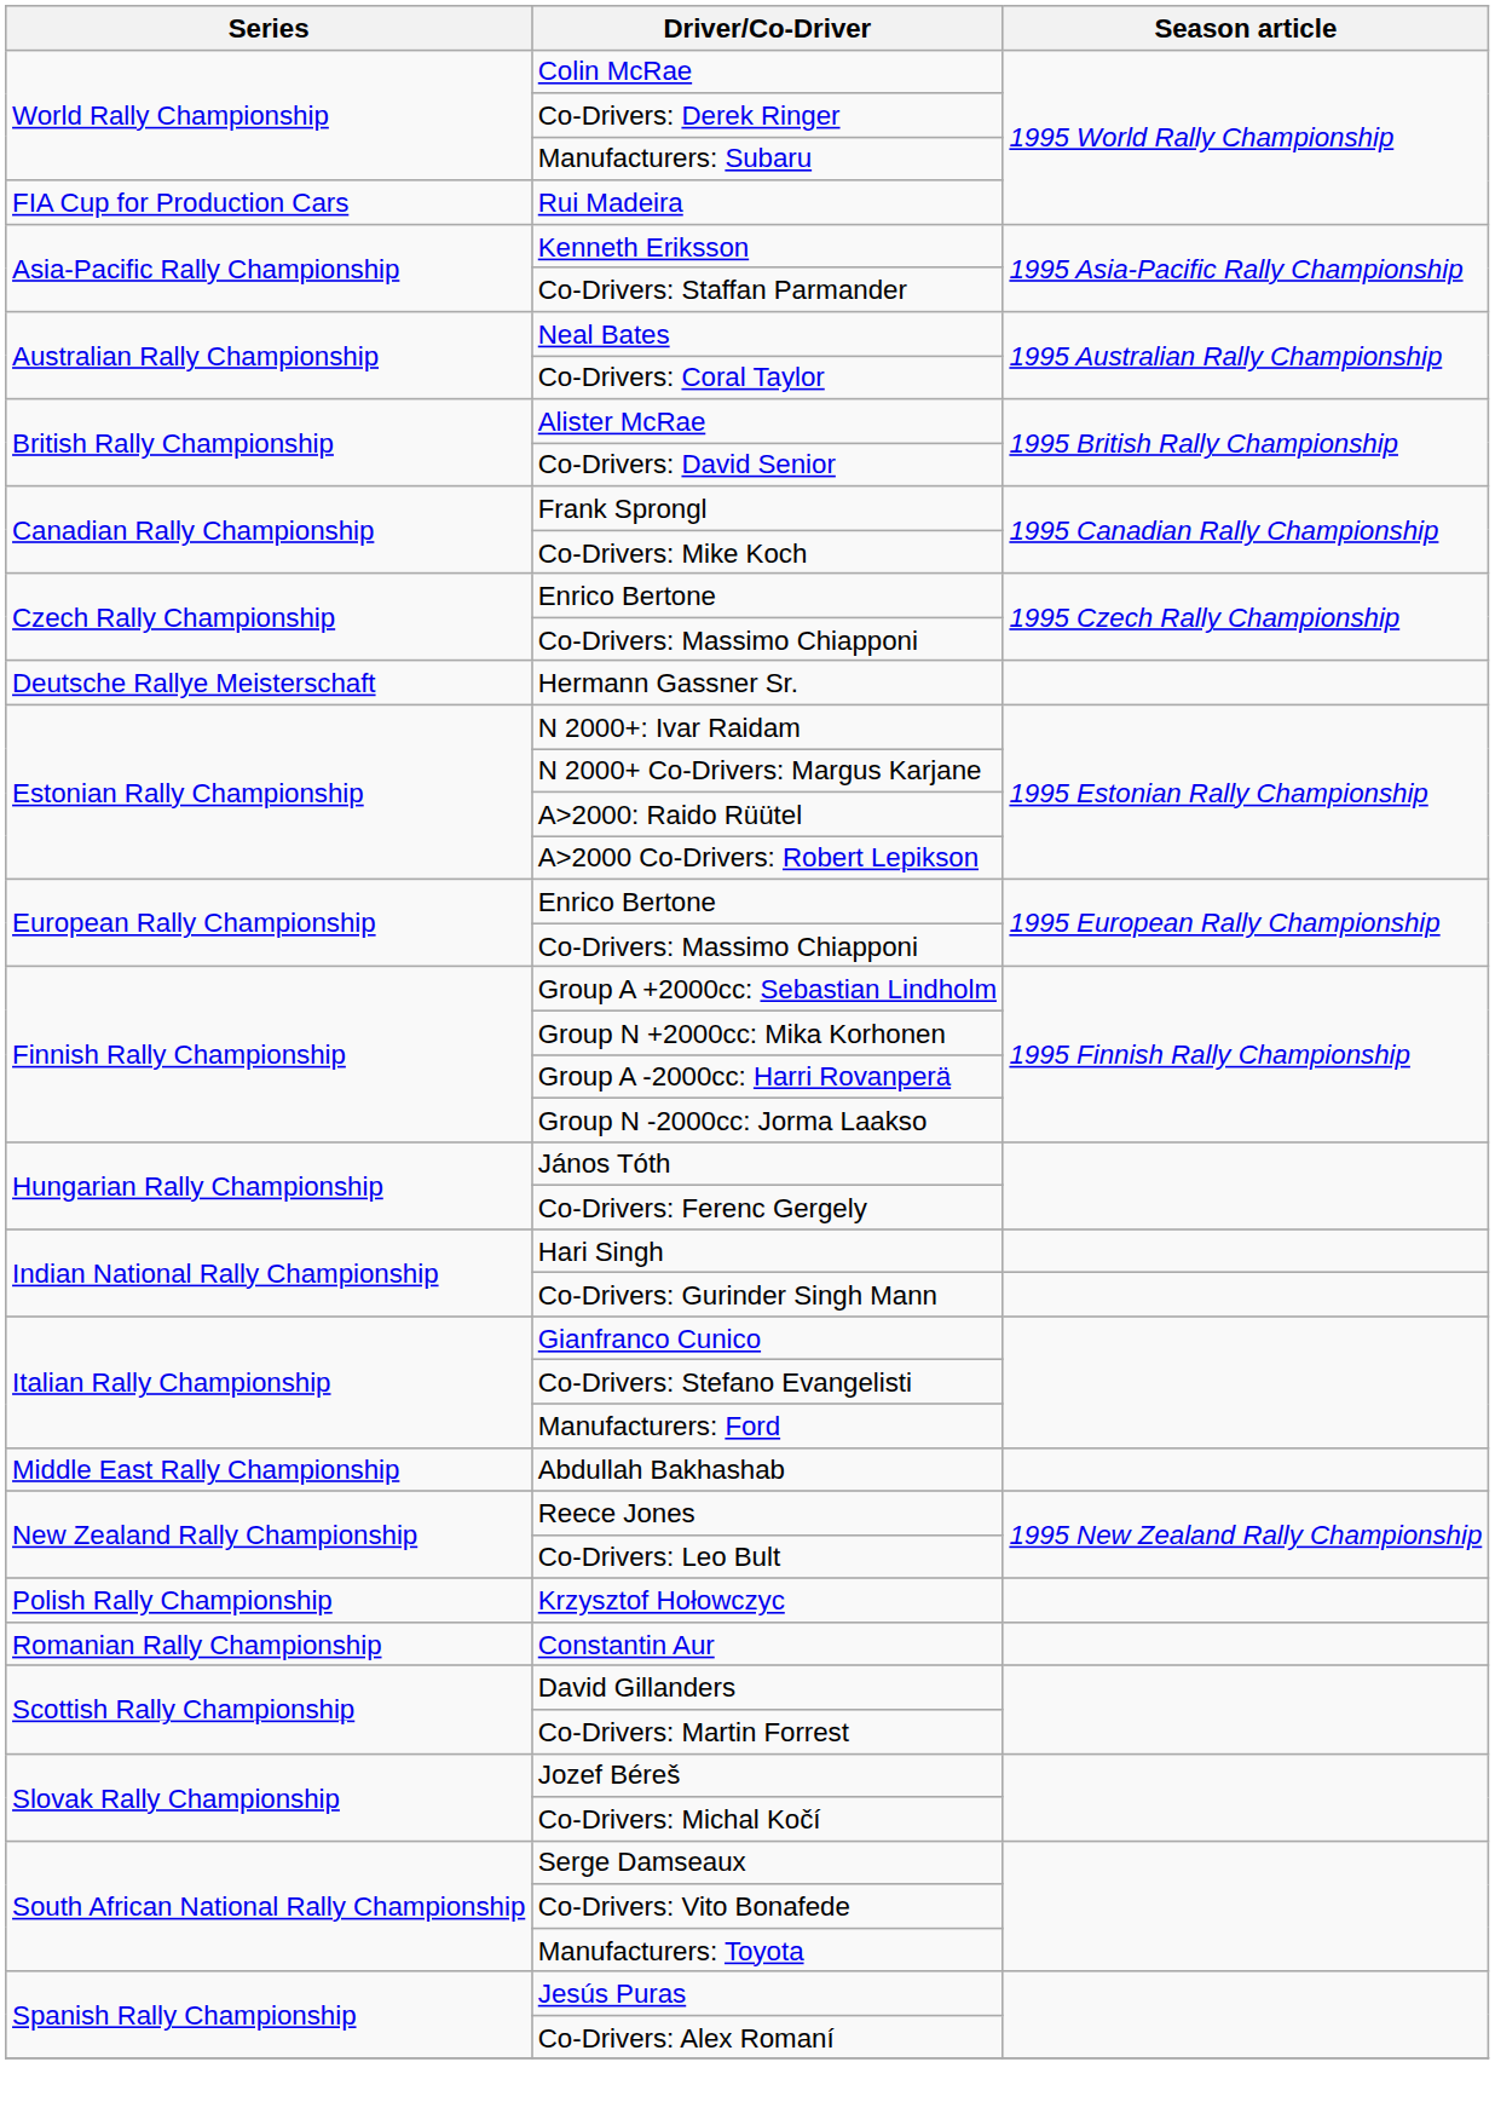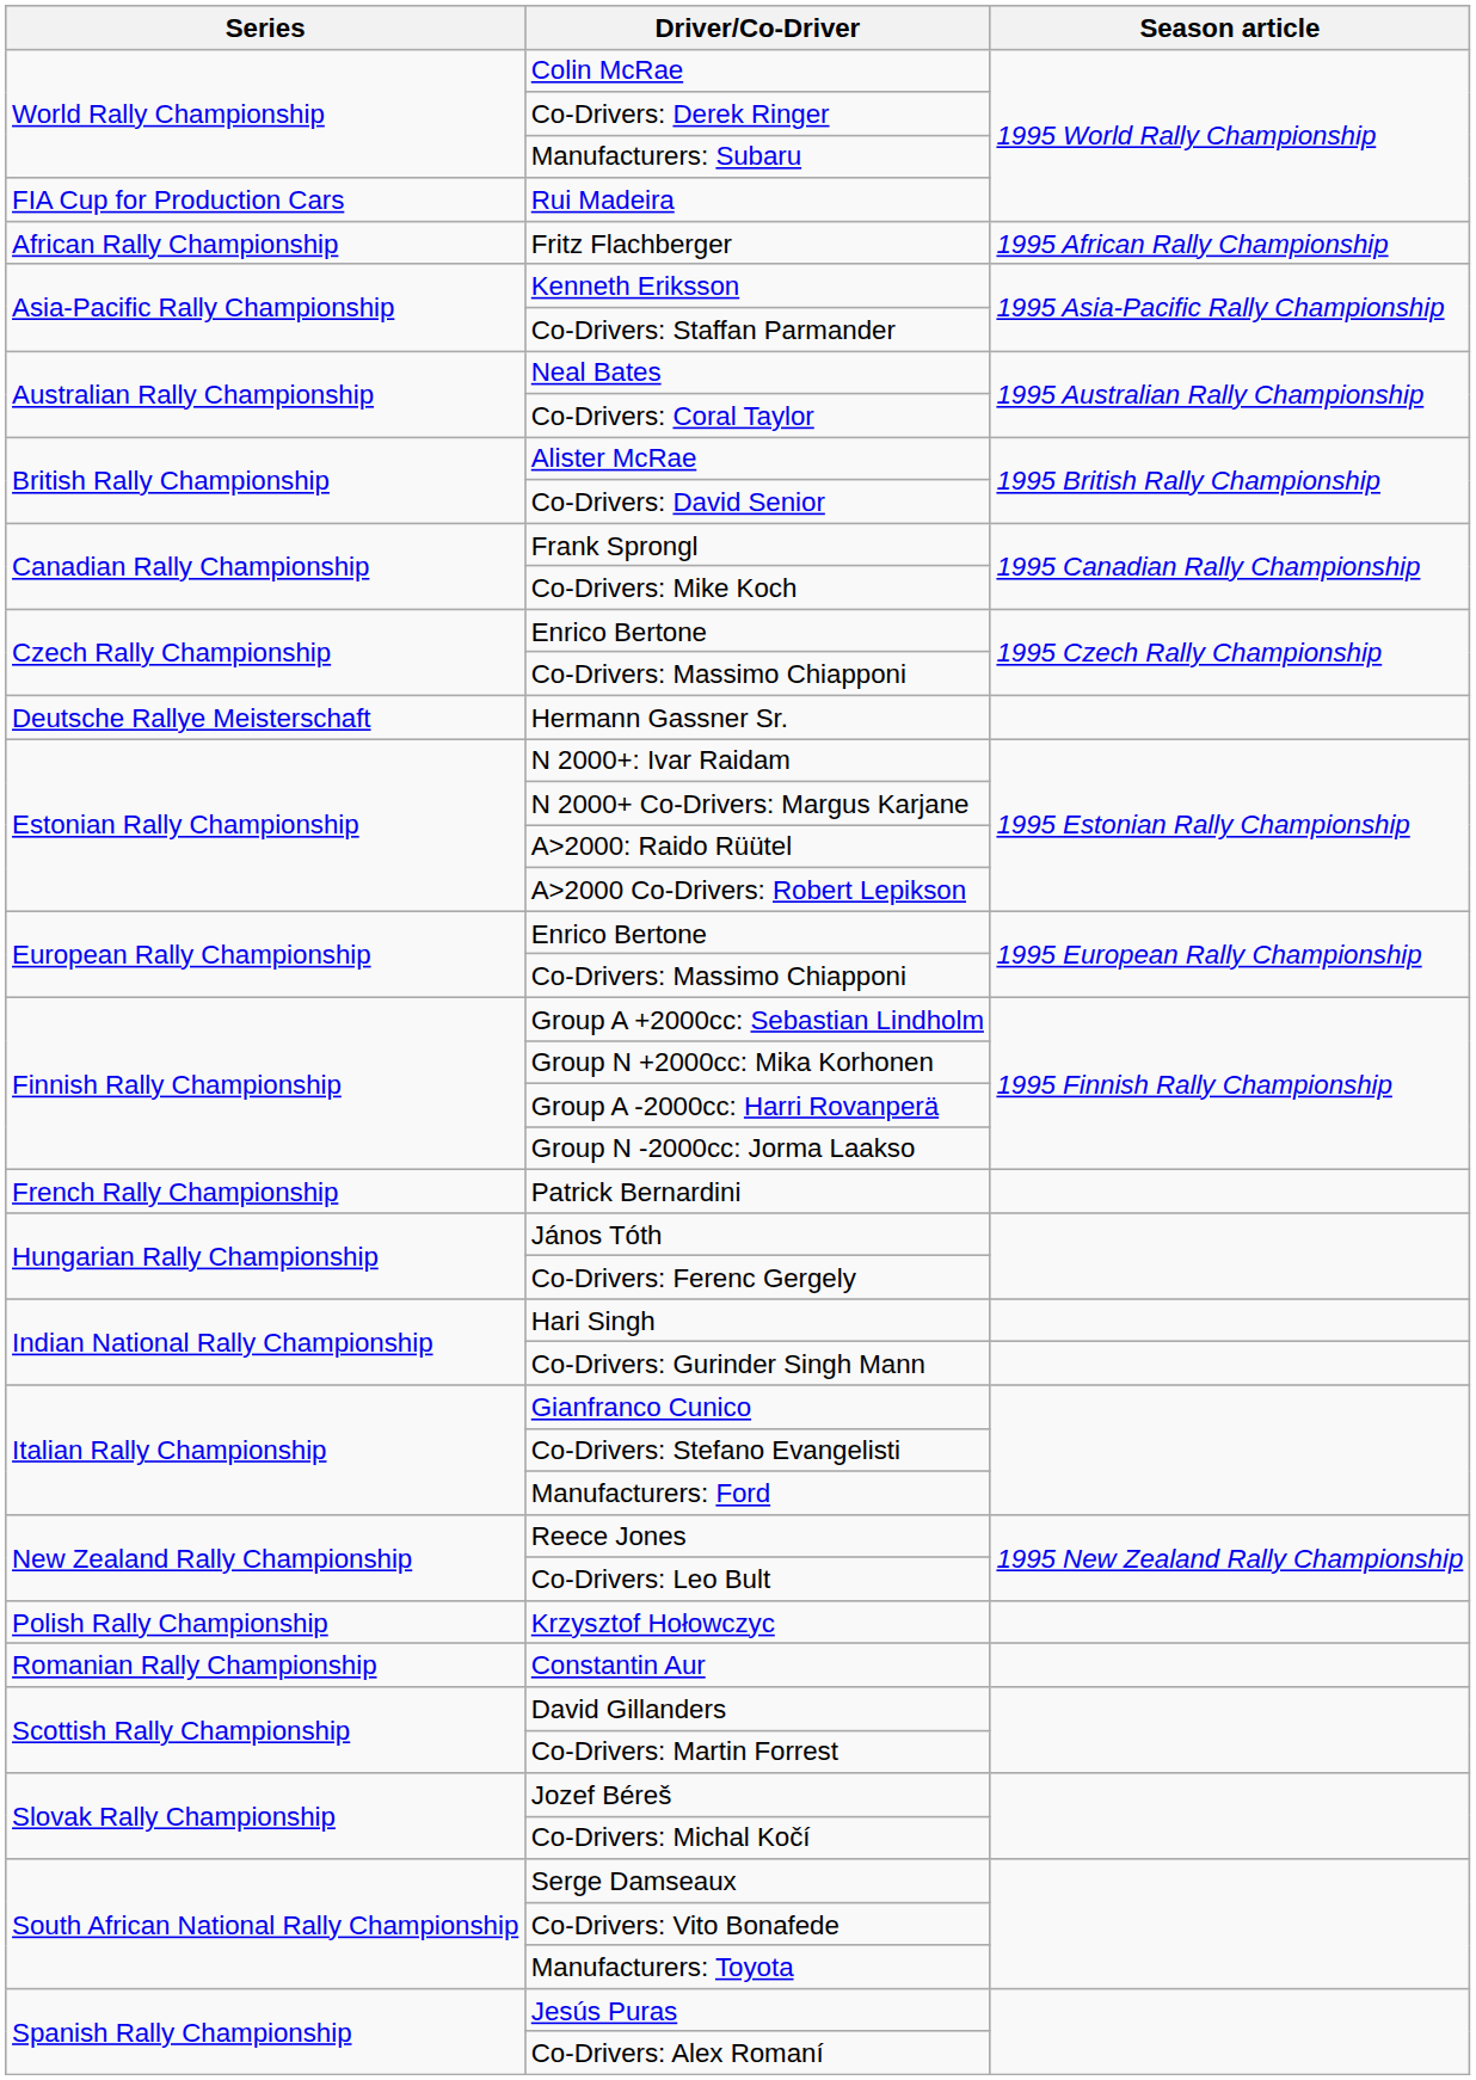+ row: African Rally Championship | Fritz Flachberger | 1995 African Rally Championship
+ row: French Rally Championship | Patrick Bernardini
- row: Middle East Rally Championship | Abdullah Bakhashab
